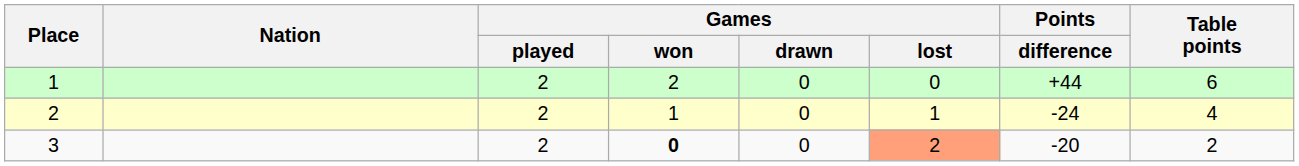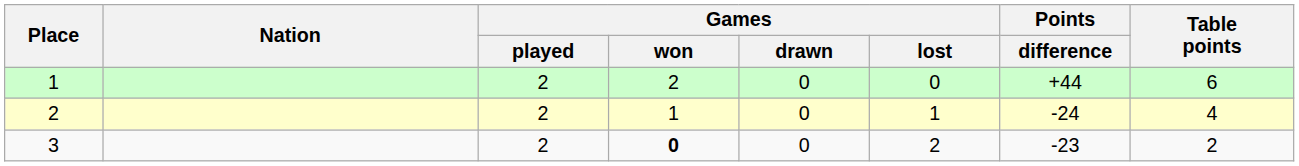3 | Games / lost: lightsalmon background -> no background
3 | Points / difference: -20 -> -23
